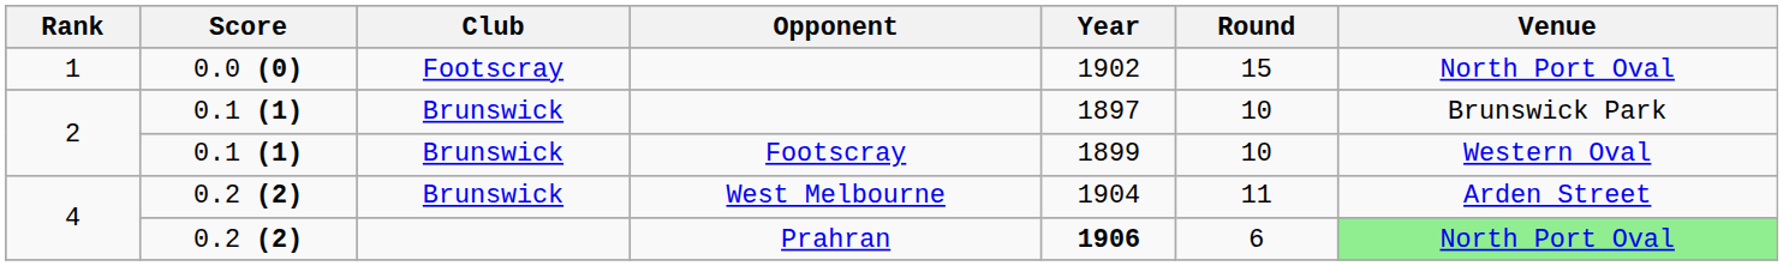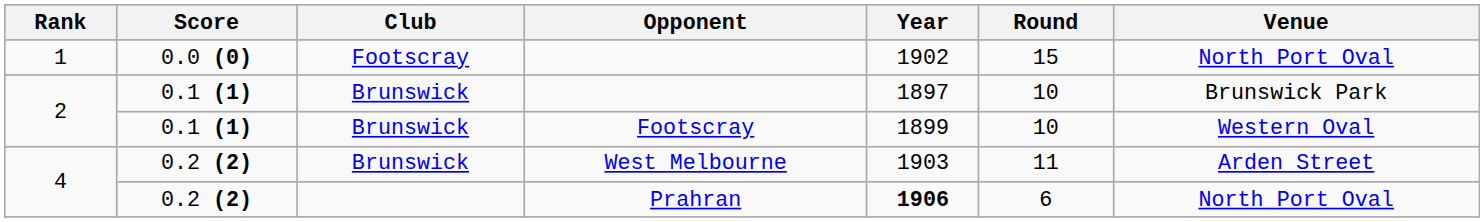West Melbourne | Year: 1904 -> 1903
Prahran | Venue: lightgreen background -> no background
